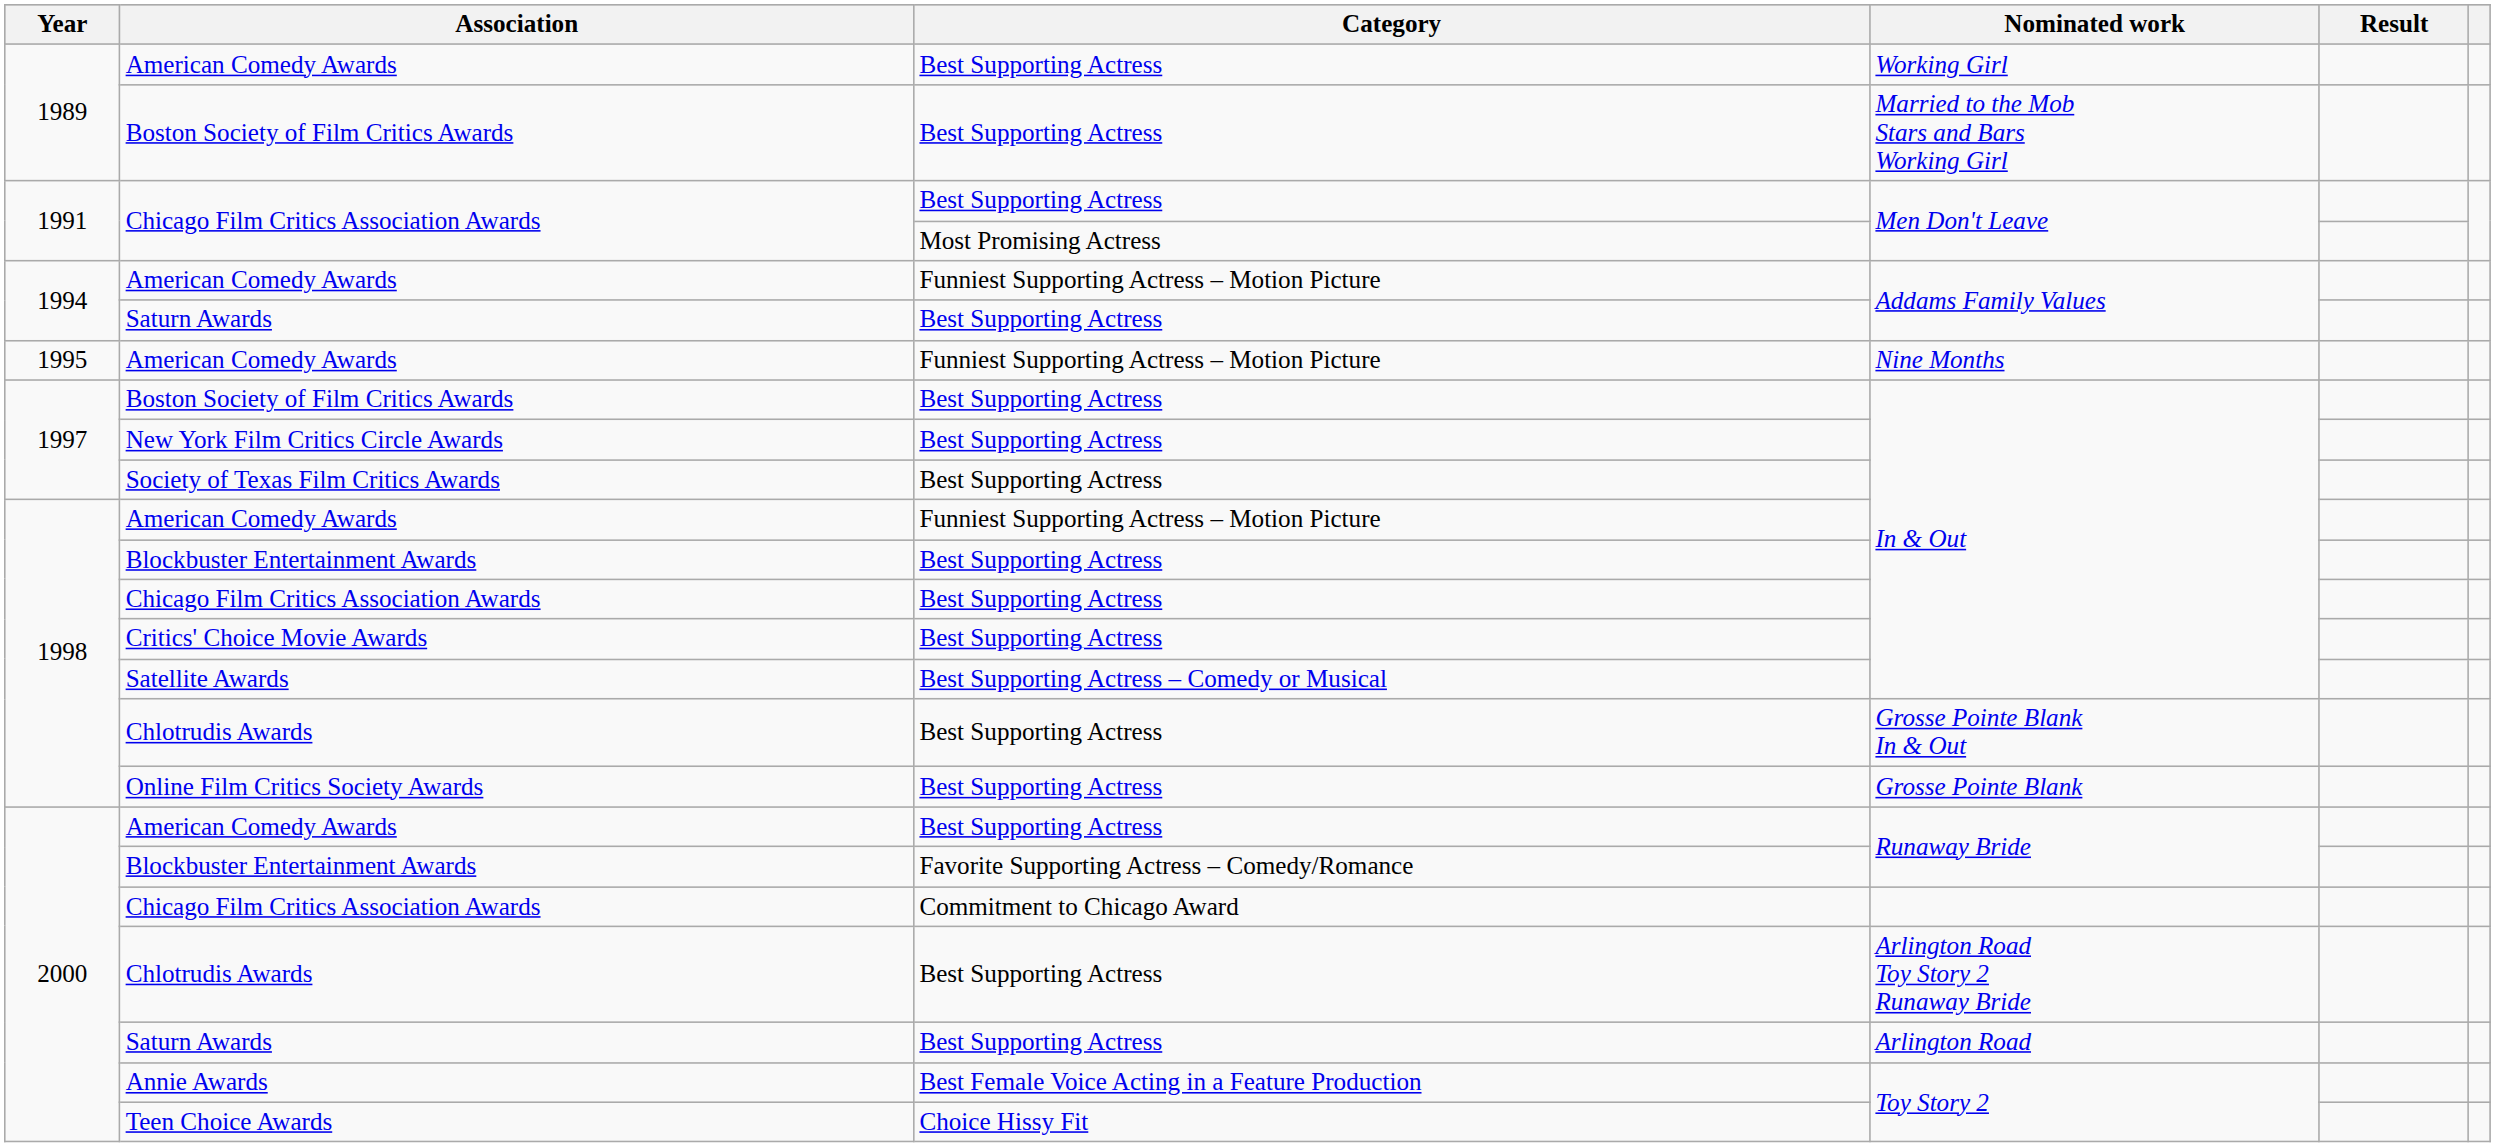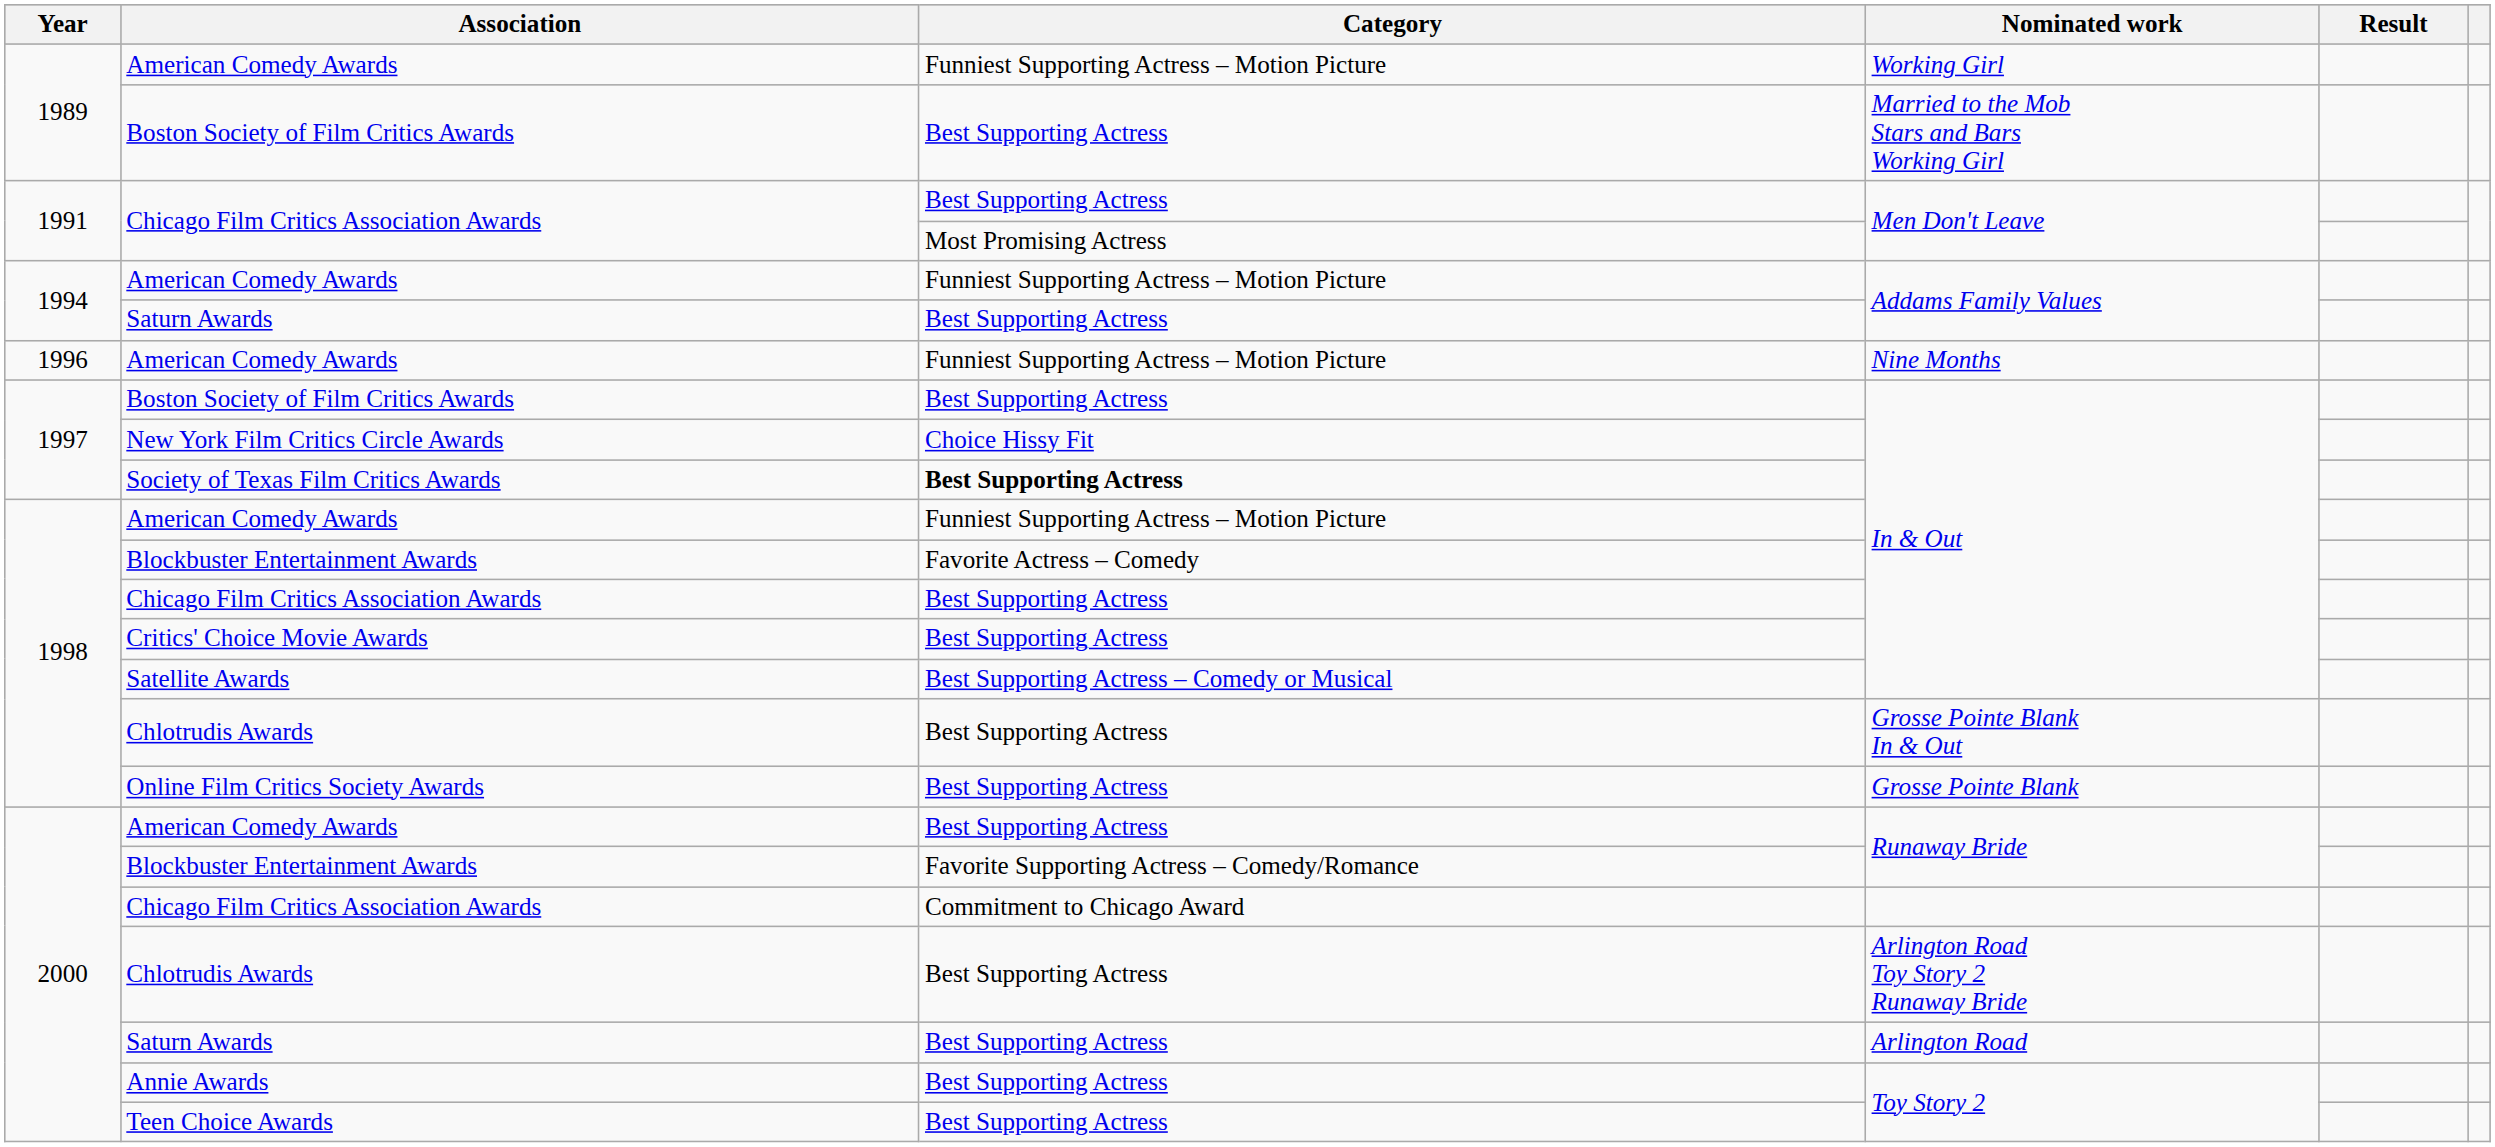American Comedy Awards / Working Girl | Category: Best Supporting Actress -> Funniest Supporting Actress – Motion Picture
American Comedy Awards / Nine Months | Year: 1995 -> 1996
New York Film Critics Circle Awards | Category: Best Supporting Actress -> Choice Hissy Fit
Society of Texas Film Critics Awards | Category: normal -> bold
Blockbuster Entertainment Awards / In & Out | Category: Best Supporting Actress -> Favorite Actress – Comedy
Annie Awards | Category: Best Female Voice Acting in a Feature Production -> Best Supporting Actress
Teen Choice Awards | Category: Choice Hissy Fit -> Best Supporting Actress
